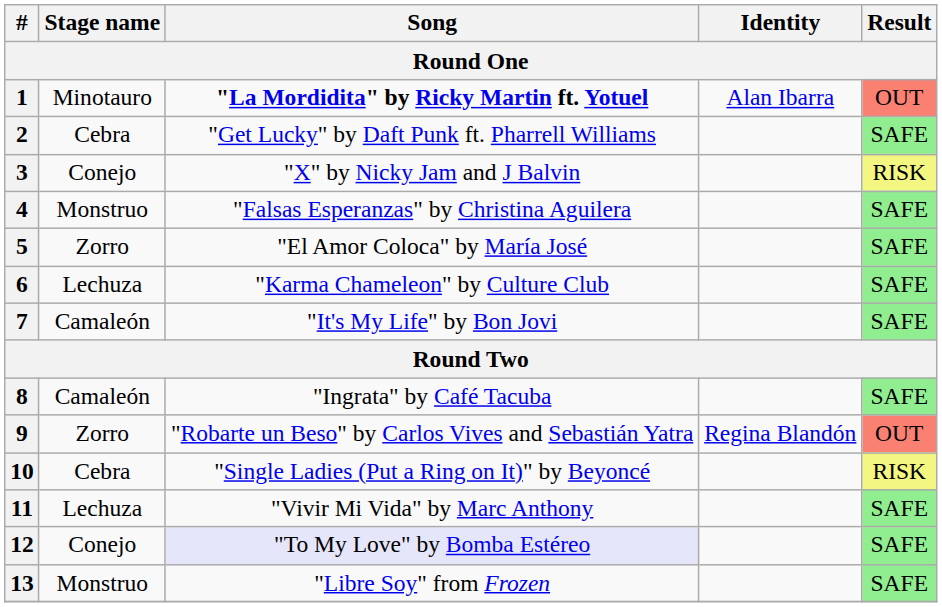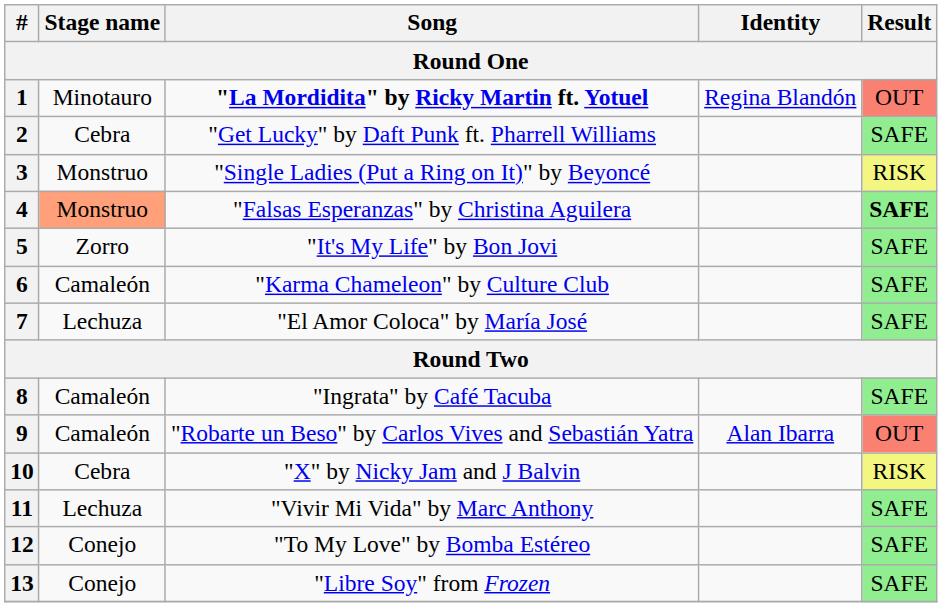1 | Identity: Alan Ibarra -> Regina Blandón
3 | Stage name: Conejo -> Monstruo
3 | Song: "X" by Nicky Jam and J Balvin -> "Single Ladies (Put a Ring on It)" by Beyoncé
4 | Stage name: no background -> lightsalmon background
4 | Result: normal -> bold
5 | Song: "El Amor Coloca" by María José -> "It's My Life" by Bon Jovi
6 | Stage name: Lechuza -> Camaleón
7 | Stage name: Camaleón -> Lechuza
7 | Song: "It's My Life" by Bon Jovi -> "El Amor Coloca" by María José
9 | Stage name: Zorro -> Camaleón
9 | Identity: Regina Blandón -> Alan Ibarra
10 | Song: "Single Ladies (Put a Ring on It)" by Beyoncé -> "X" by Nicky Jam and J Balvin
12 | Song: lavender background -> no background
13 | Stage name: Monstruo -> Conejo
